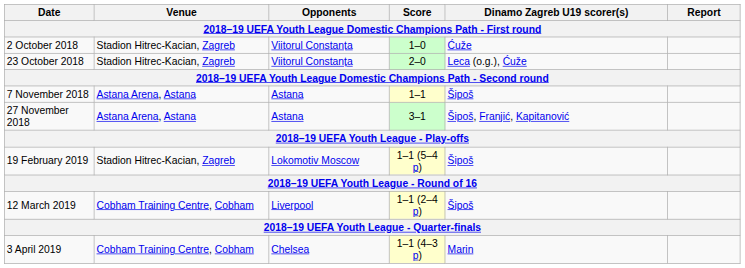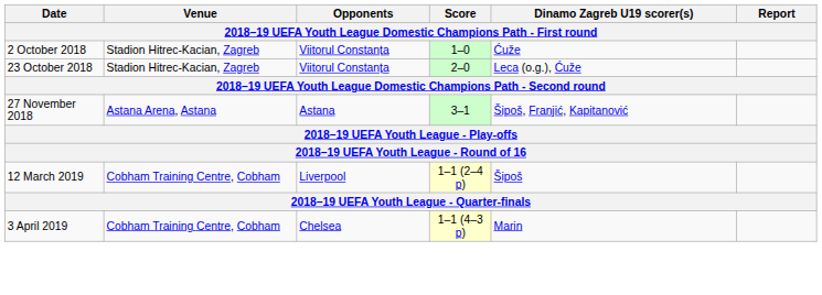- row: 7 November 2018 | Astana Arena, Astana | Astana | 1–1 | Šipoš
- row: 19 February 2019 | Stadion Hitrec-Kacian, Zagreb | Lokomotiv Moscow | 1–1 (5–4 p) | Šipoš
